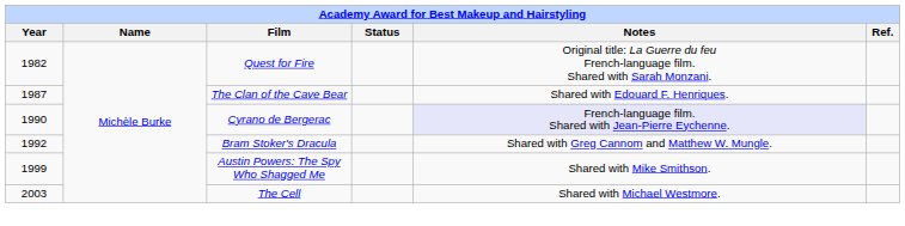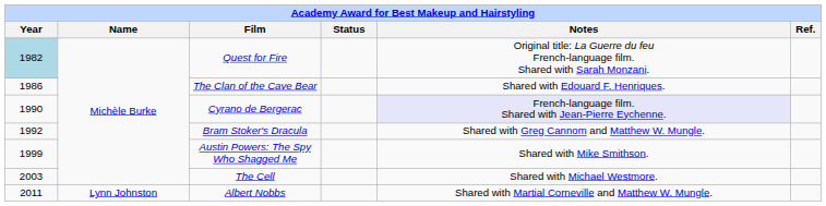Quest for Fire | Year: no background -> lightblue background
The Clan of the Cave Bear | Year: 1987 -> 1986
+ row: 2011 | Lynn Johnston | Albert Nobbs | Shared with Martial Corneville and Matthew W. Mungle.
